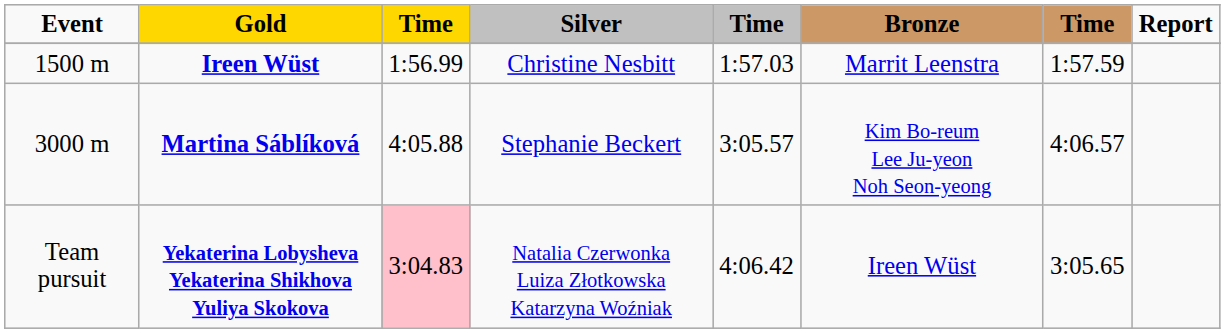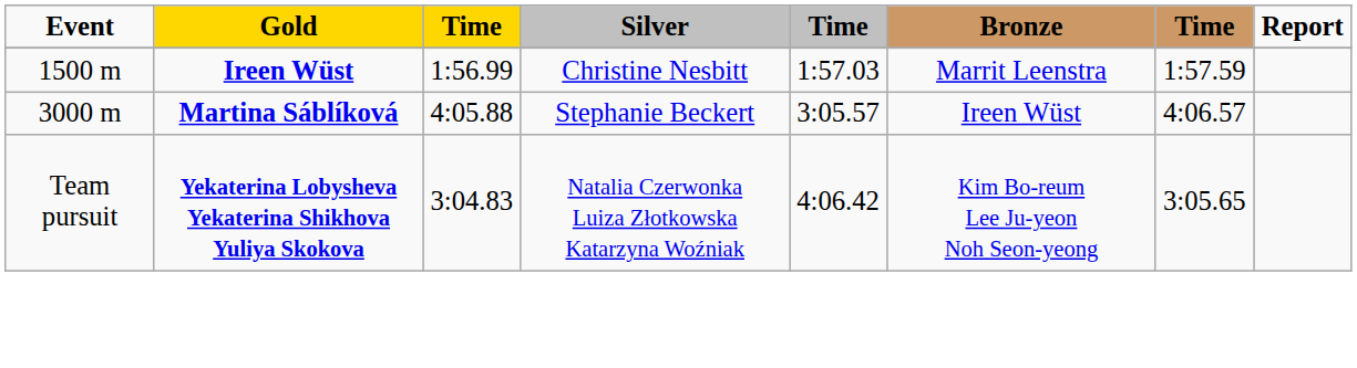Martina Sáblíková | Bronze: Kim Bo-reum Lee Ju-yeon Noh Seon-yeong -> Ireen Wüst
Yekaterina Lobysheva Yekaterina Shikhova Yuliya Skokova | column 3: pink background -> no background
Yekaterina Lobysheva Yekaterina Shikhova Yuliya Skokova | Bronze: Ireen Wüst -> Kim Bo-reum Lee Ju-yeon Noh Seon-yeong
